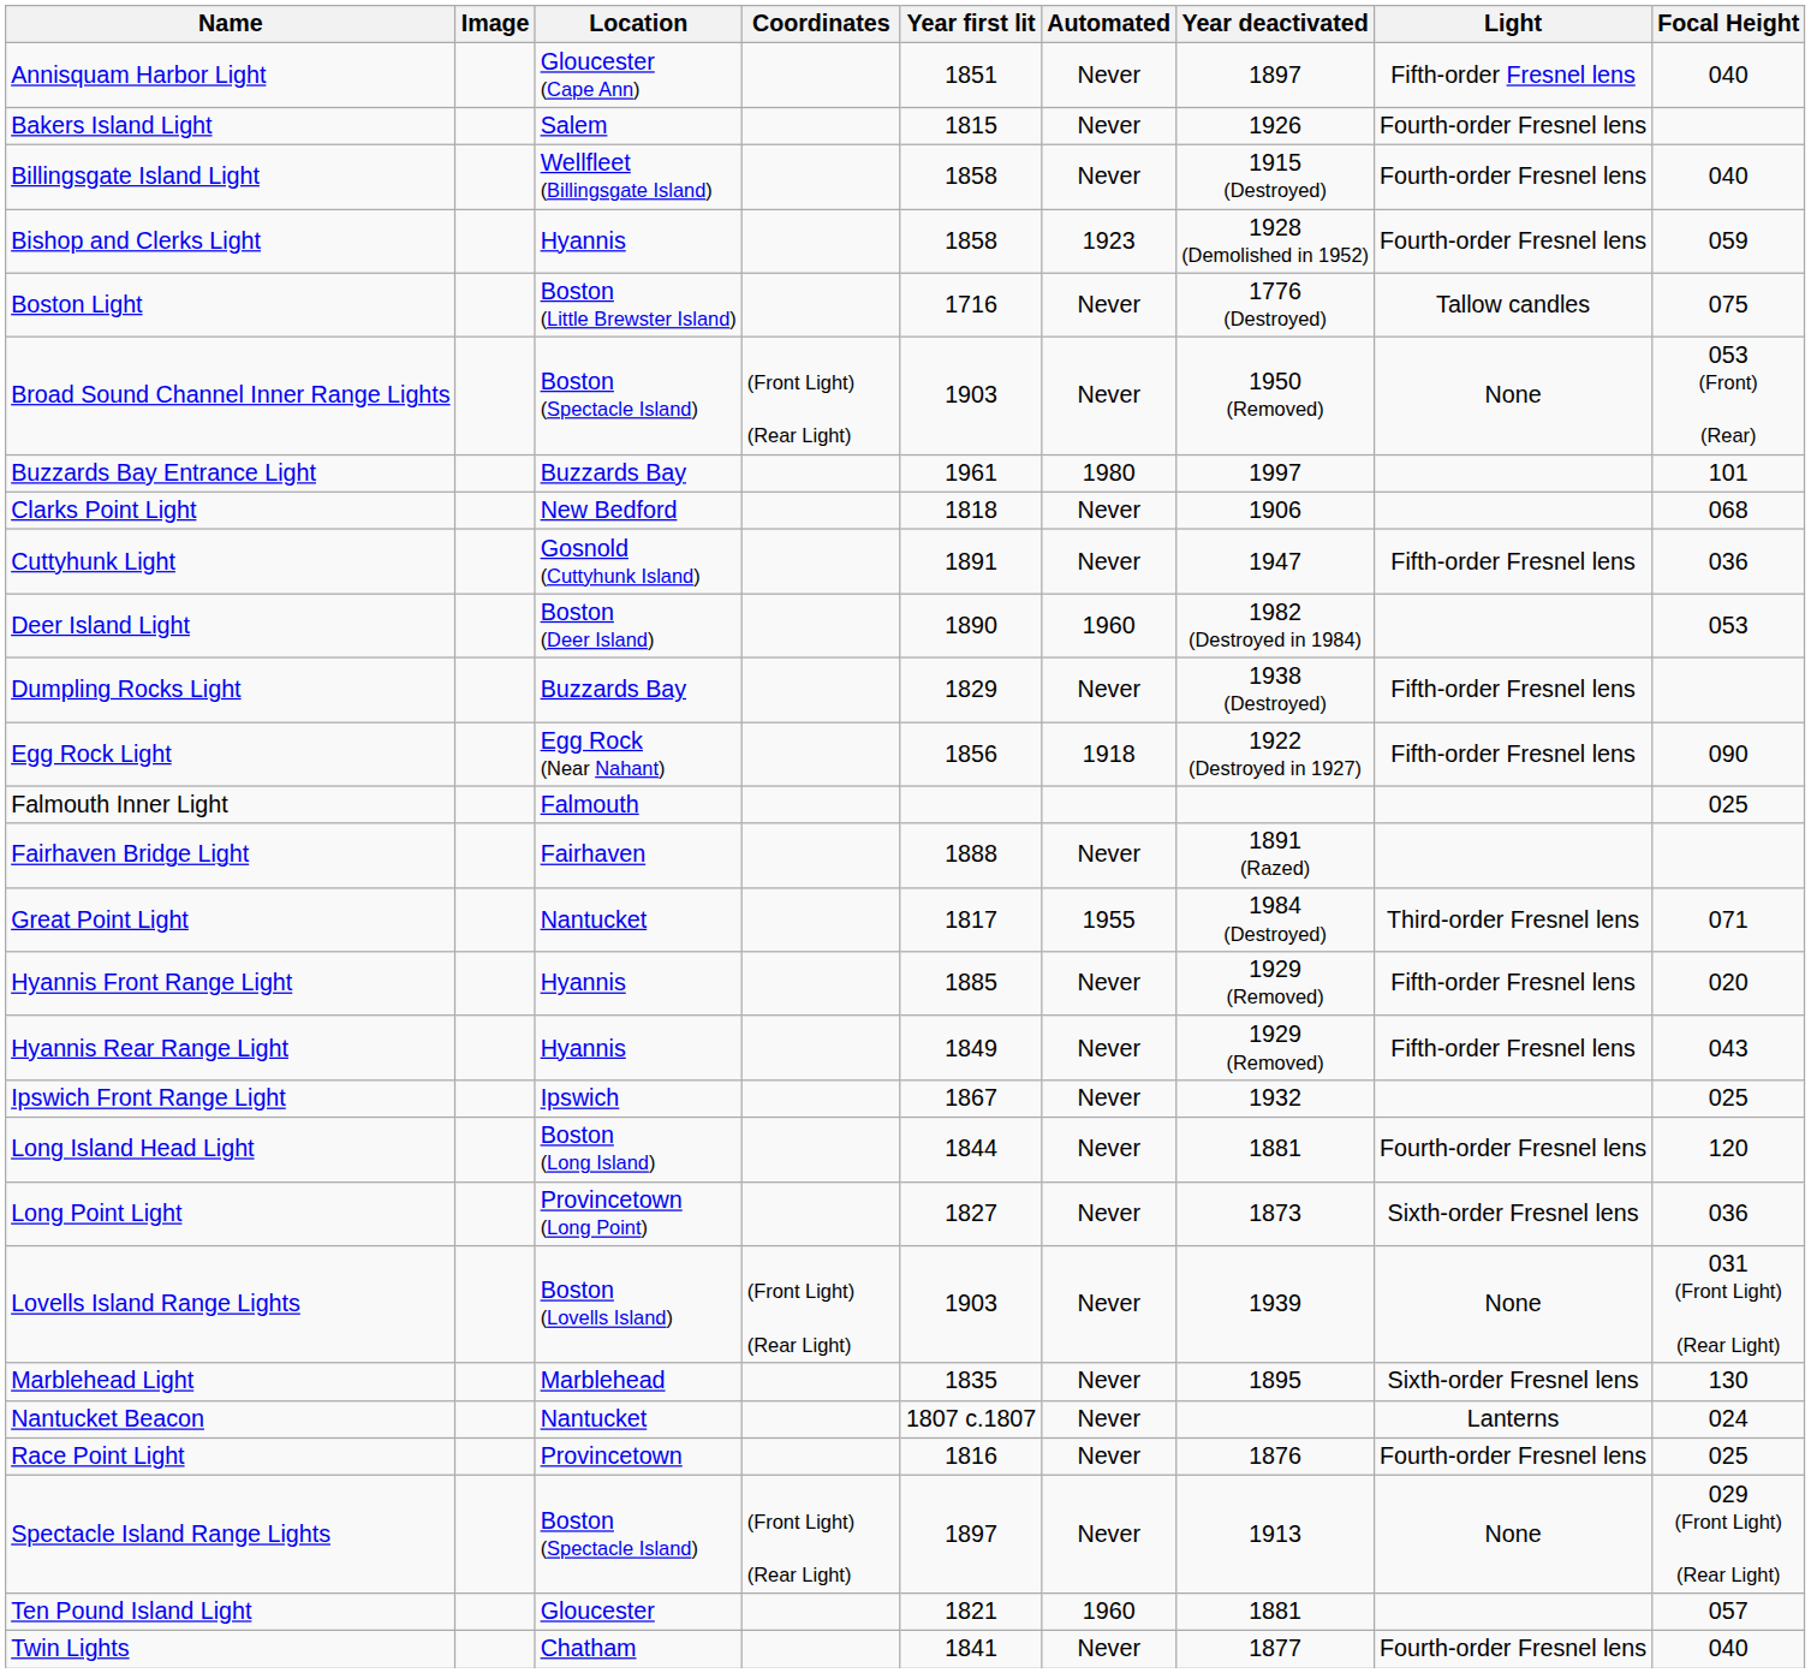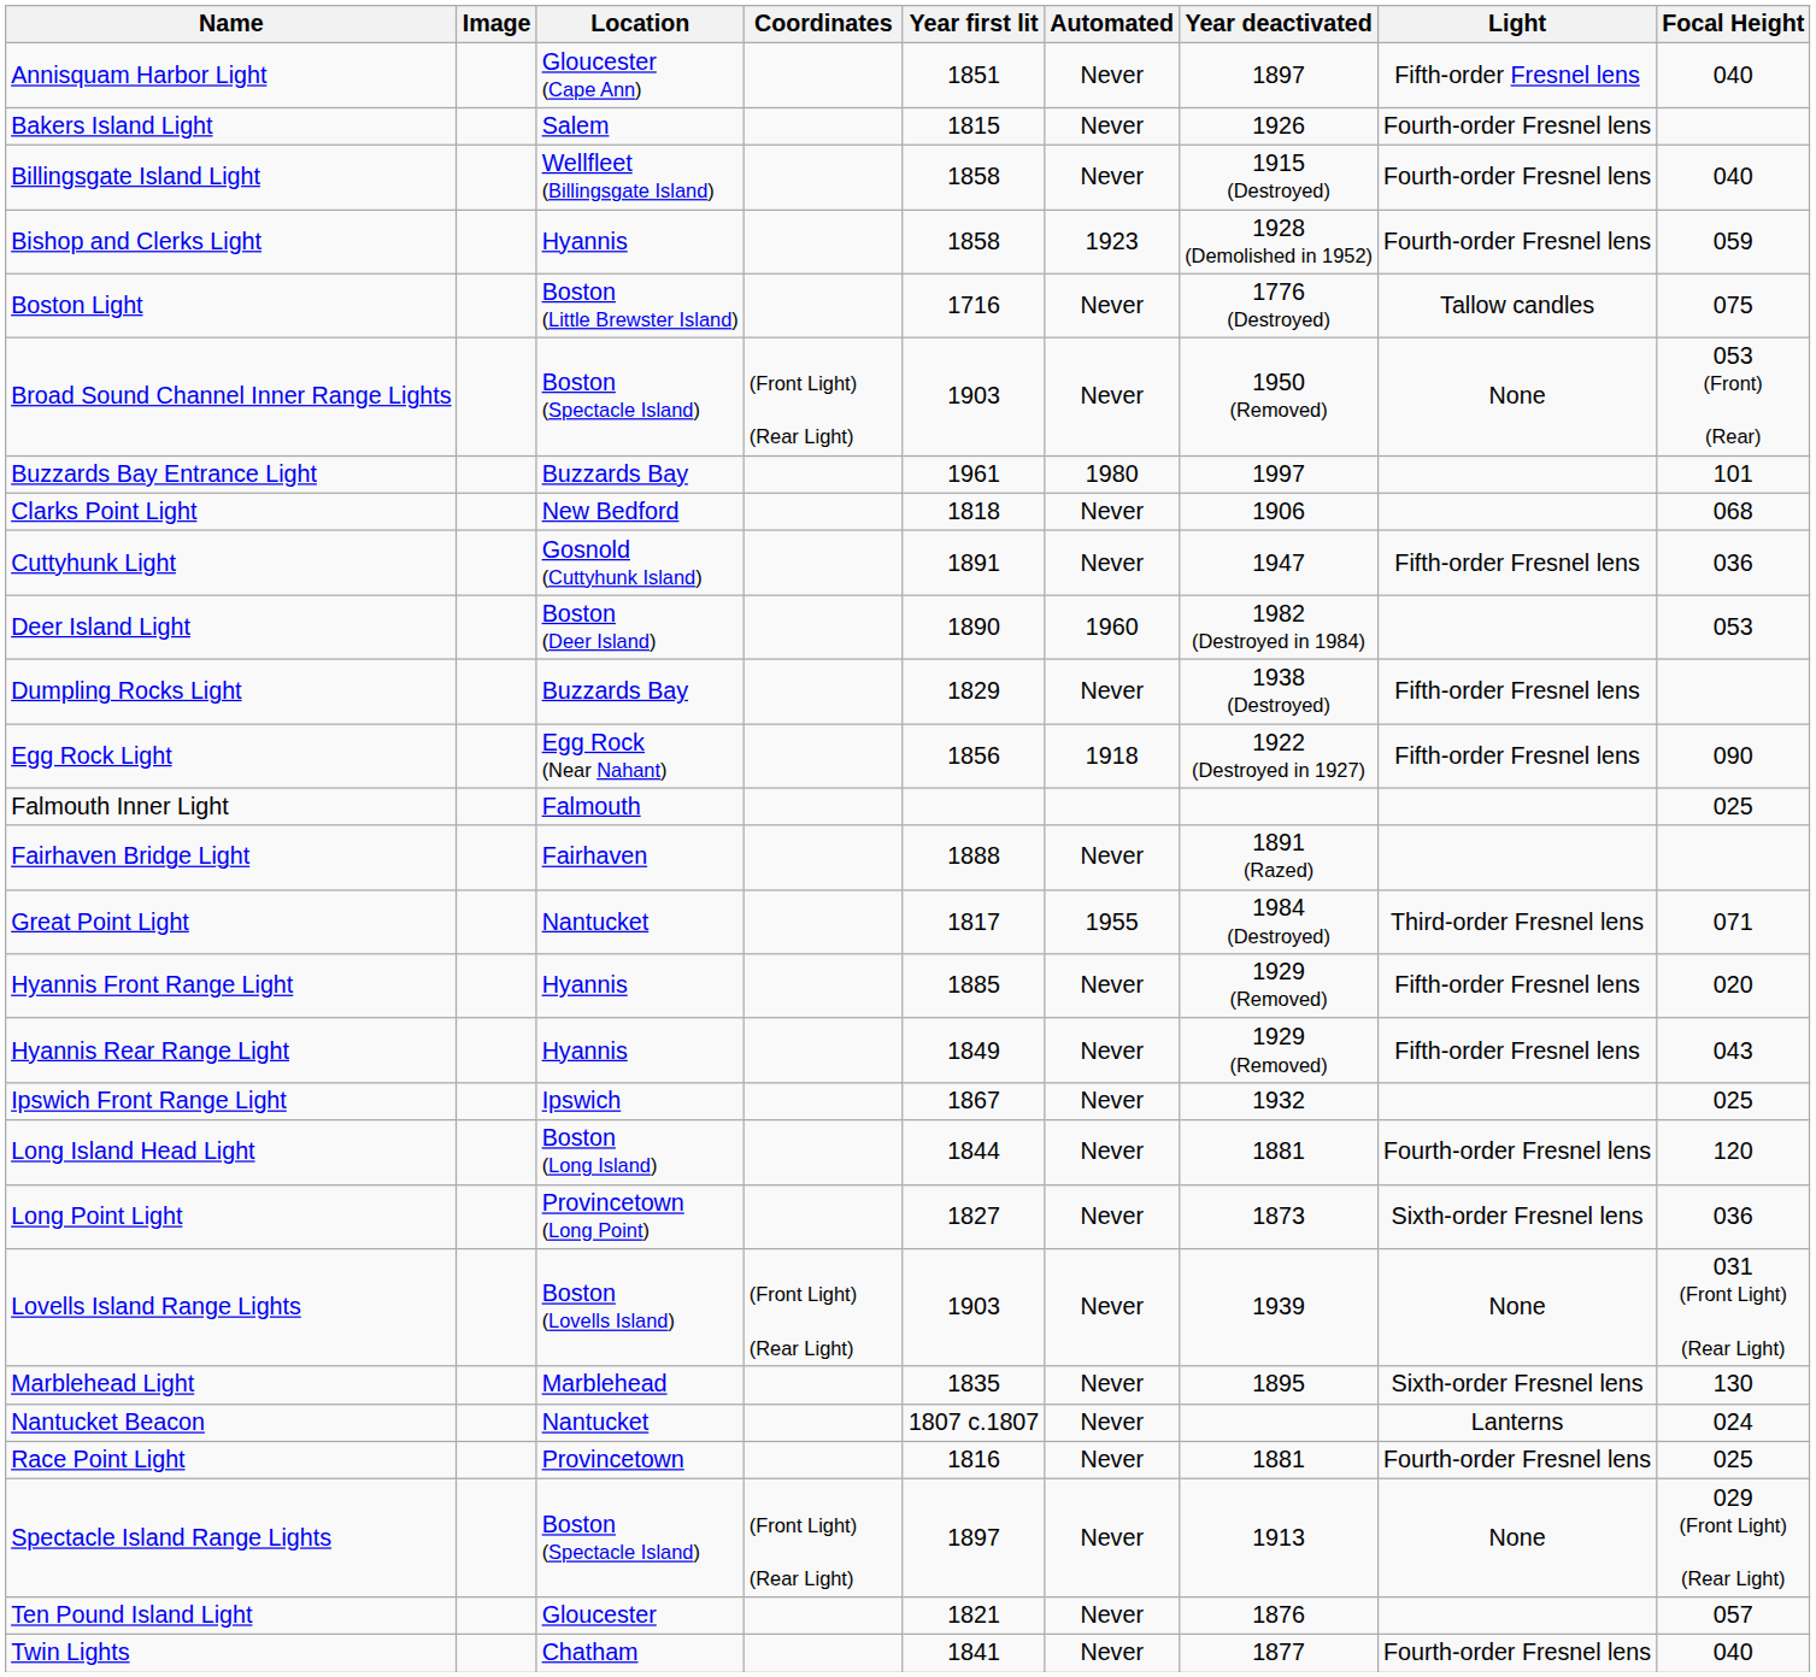Race Point Light | Year deactivated: 1876 -> 1881
Ten Pound Island Light | Automated: 1960 -> Never
Ten Pound Island Light | Year deactivated: 1881 -> 1876
